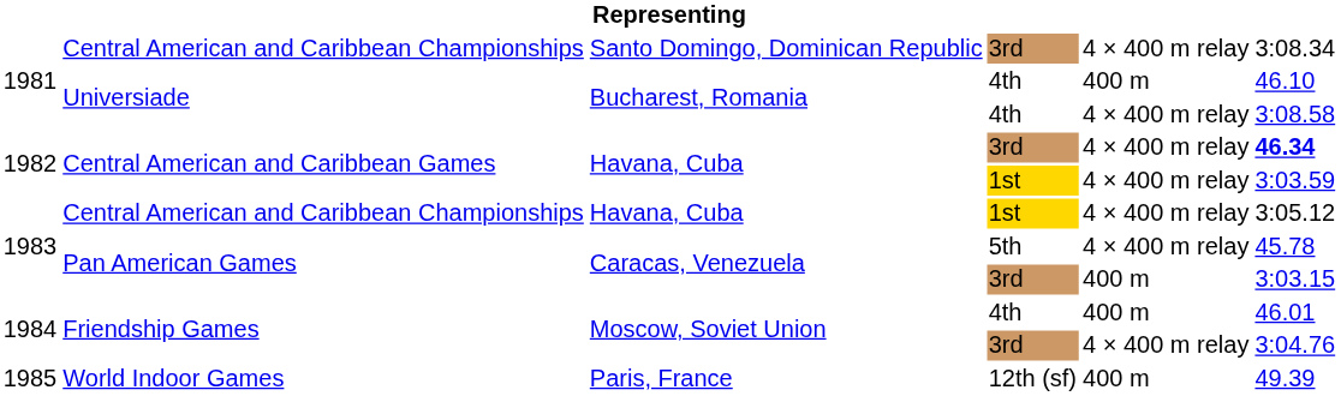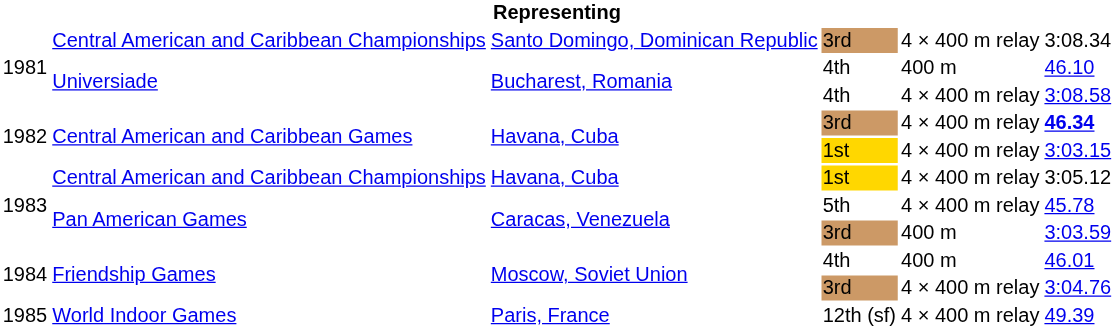Central American and Caribbean Games / 1st | column 6: 3:03.59 -> 3:03.15
Pan American Games / 3rd | column 6: 3:03.15 -> 3:03.59
World Indoor Games | column 5: 400 m -> 4 × 400 m relay
